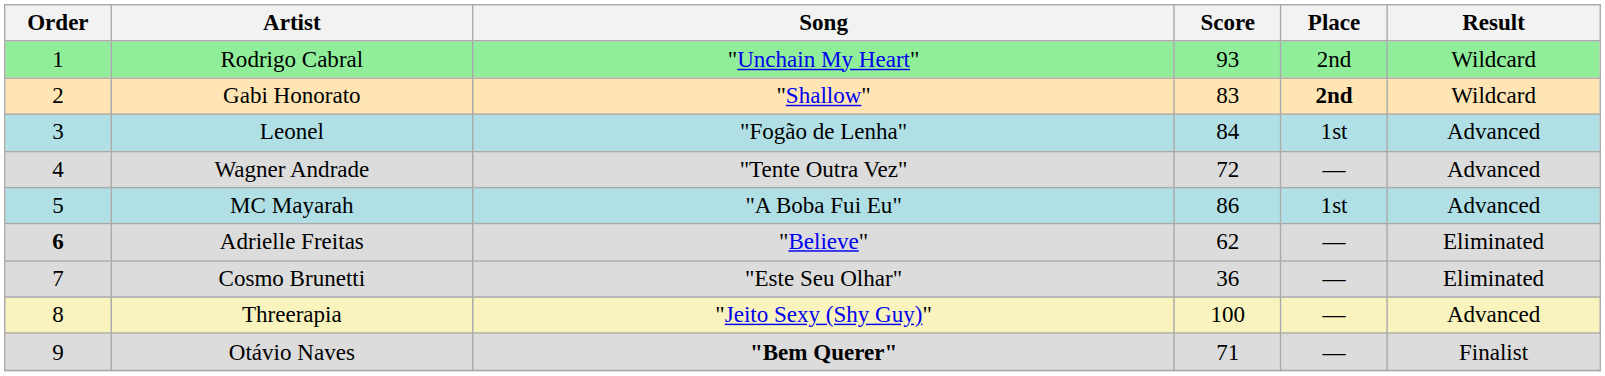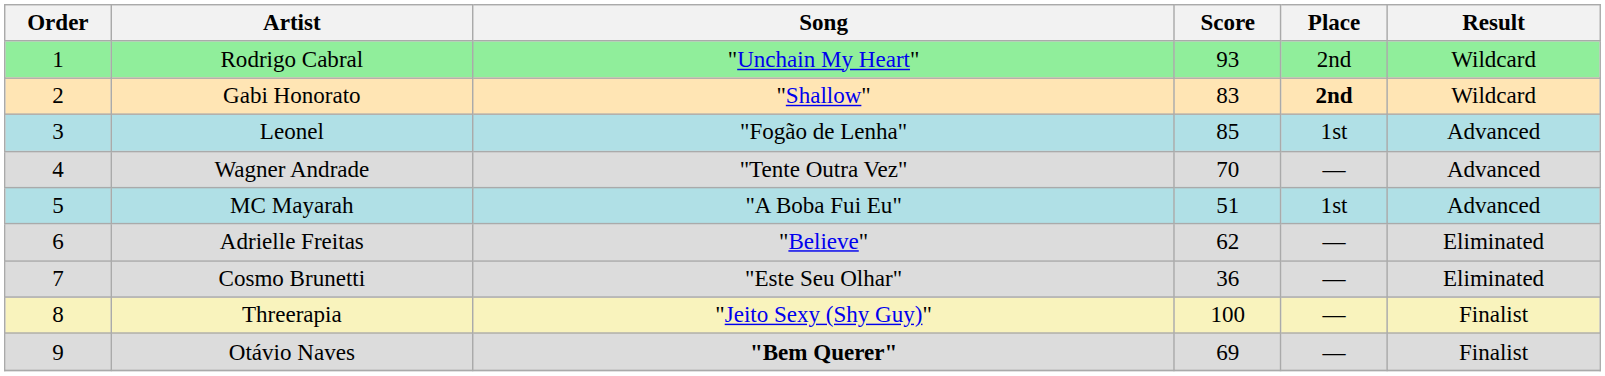Leonel | Score: 84 -> 85
Wagner Andrade | Score: 72 -> 70
MC Mayarah | Score: 86 -> 51
Adrielle Freitas | Order: bold -> normal
Threerapia | Result: Advanced -> Finalist
Otávio Naves | Score: 71 -> 69
